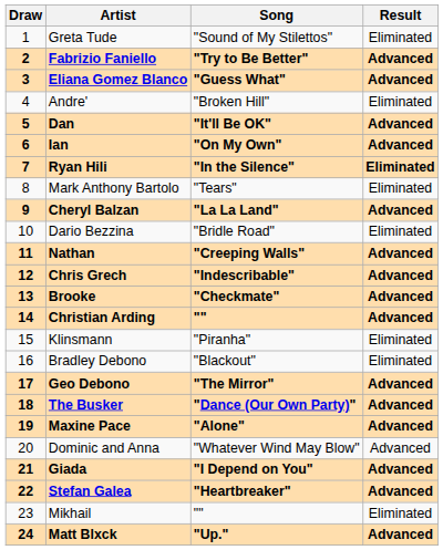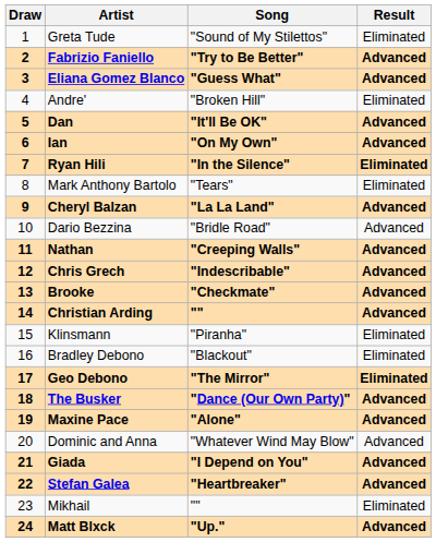Dario Bezzina | Result: Eliminated -> Advanced
Geo Debono | Result: Advanced -> Eliminated
